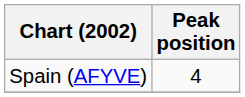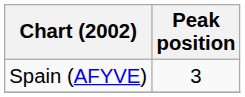Spain (AFYVE) | Peak position: 4 -> 3
